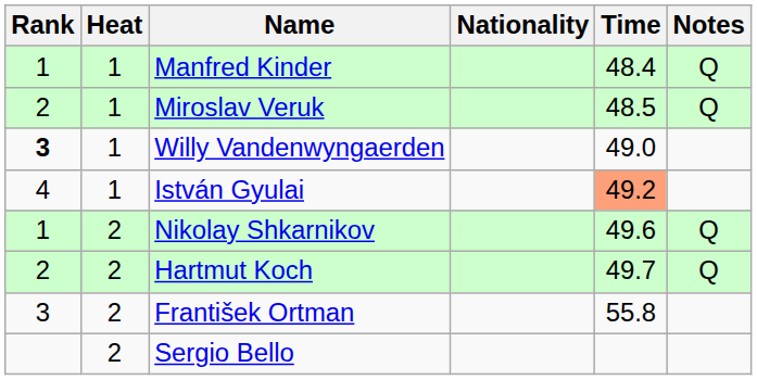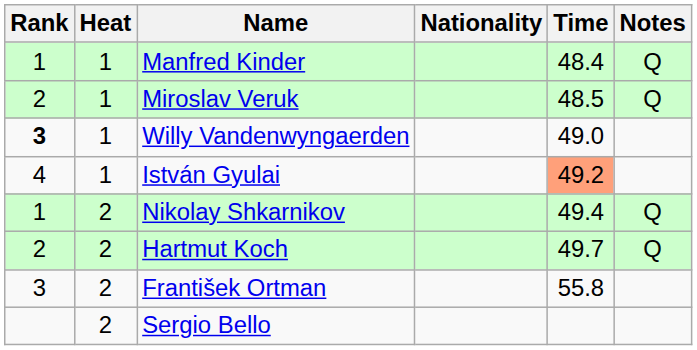Nikolay Shkarnikov | Time: 49.6 -> 49.4
